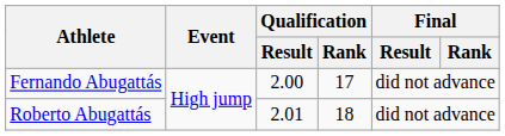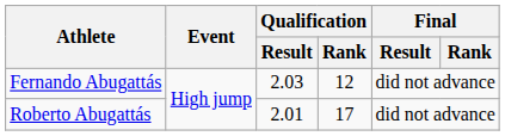Fernando Abugattás | Qualification / Result: 2.00 -> 2.03
Fernando Abugattás | Qualification / Rank: 17 -> 12
Roberto Abugattás | Qualification / Rank: 18 -> 17
